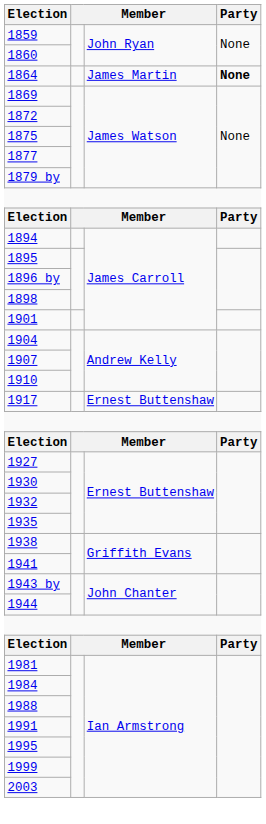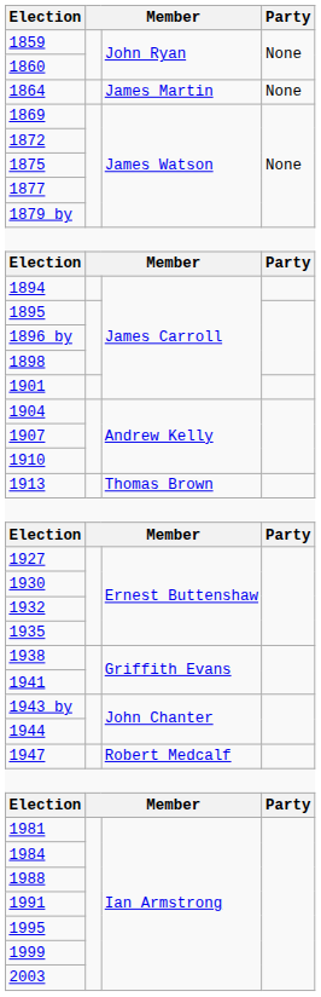1864 | Party: bold -> normal
+ row: 1913 | Thomas Brown
- row: 1917 | Ernest Buttenshaw
+ row: 1947 | Robert Medcalf
